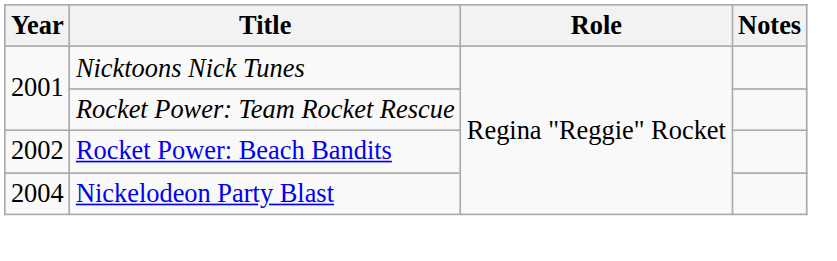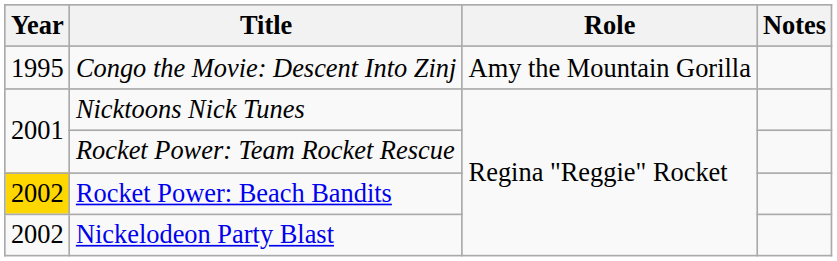+ row: 1995 | Congo the Movie: Descent Into Zinj | Amy the Mountain Gorilla
Rocket Power: Beach Bandits | Year: no background -> gold background
Nickelodeon Party Blast | Year: 2004 -> 2002
